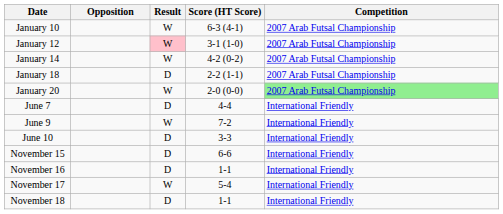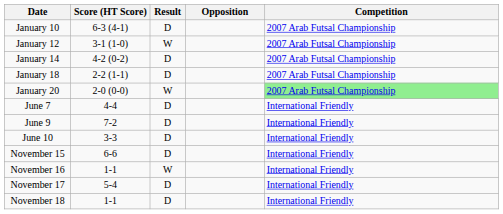columns swapped: Opposition <-> Score (HT Score)
January 10 | Result: W -> D
January 12 | Result: pink background -> no background
January 14 | Result: W -> D
June 9 | Result: W -> D
November 16 | Result: D -> W
November 17 | Result: W -> D
